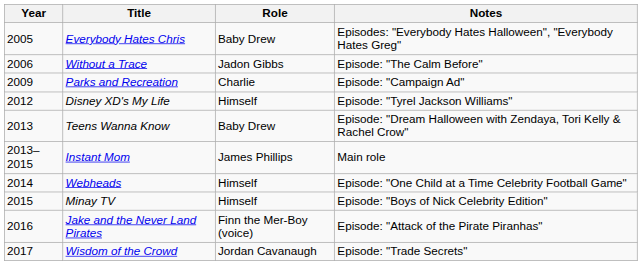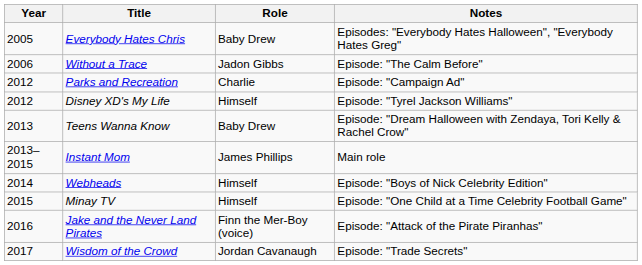Parks and Recreation | Year: 2009 -> 2012
Webheads | Notes: Episode: "One Child at a Time Celebrity Football Game" -> Episode: "Boys of Nick Celebrity Edition"
Minay TV | Notes: Episode: "Boys of Nick Celebrity Edition" -> Episode: "One Child at a Time Celebrity Football Game"
